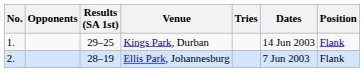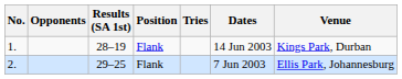columns swapped: Position <-> Venue
1. | Results (SA 1st): 29–25 -> 28–19
2. | Results (SA 1st): 28–19 -> 29–25
